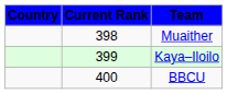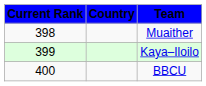columns swapped: Current Rank <-> Country
